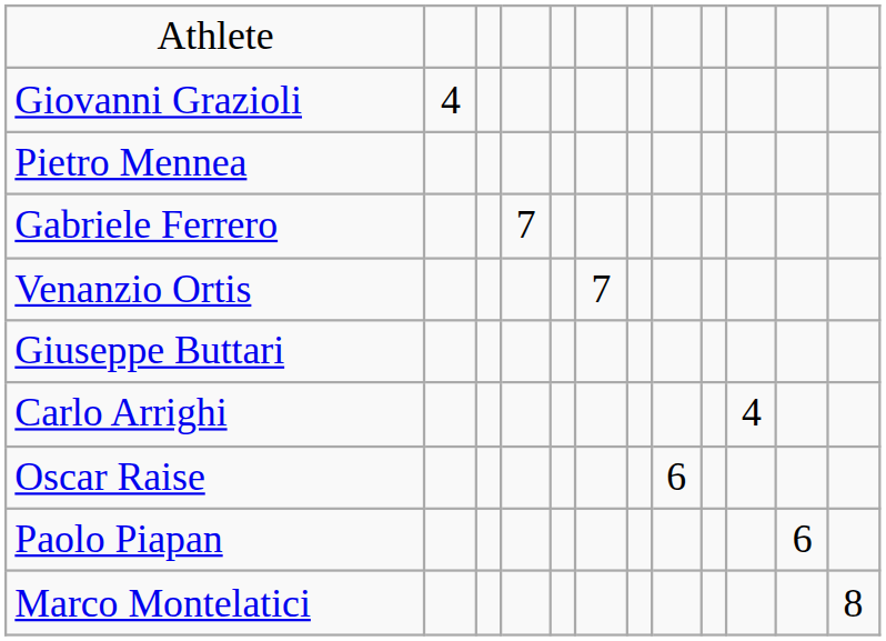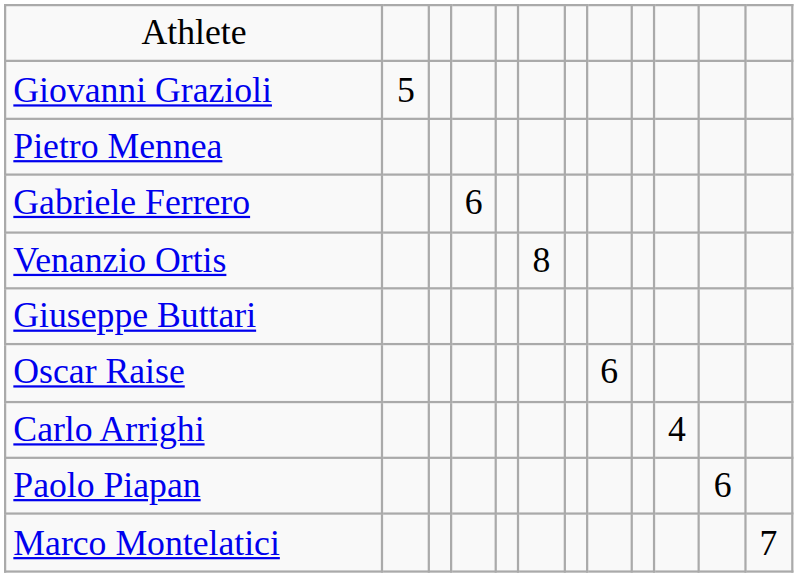Giovanni Grazioli | column 2: 4 -> 5
Gabriele Ferrero | column 4: 7 -> 6
Venanzio Ortis | column 6: 7 -> 8
rows swapped: Oscar Raise <-> Carlo Arrighi
Marco Montelatici | column 12: 8 -> 7
